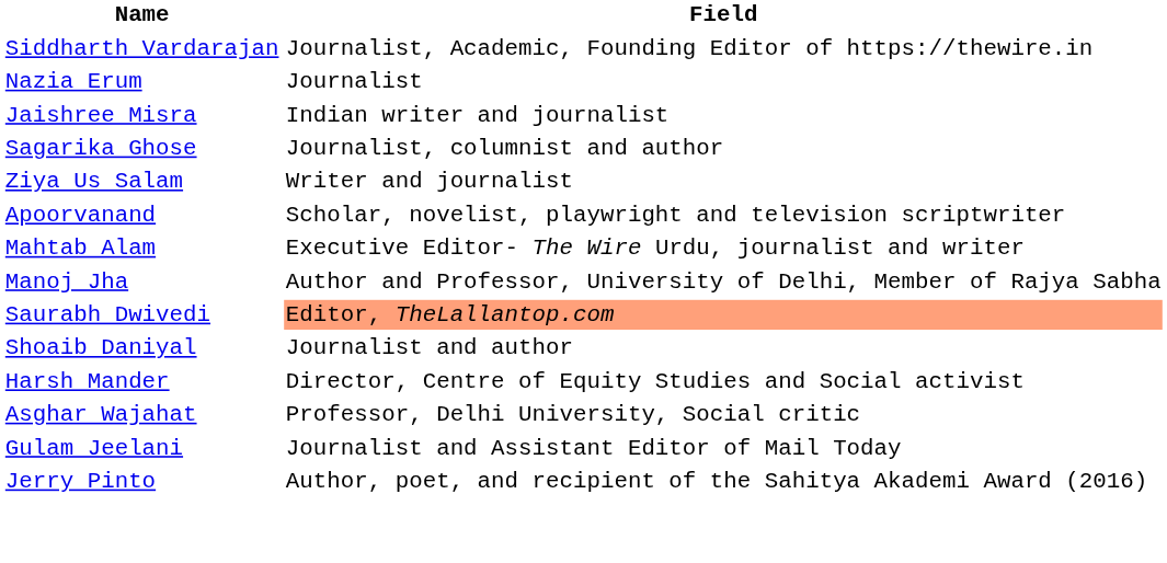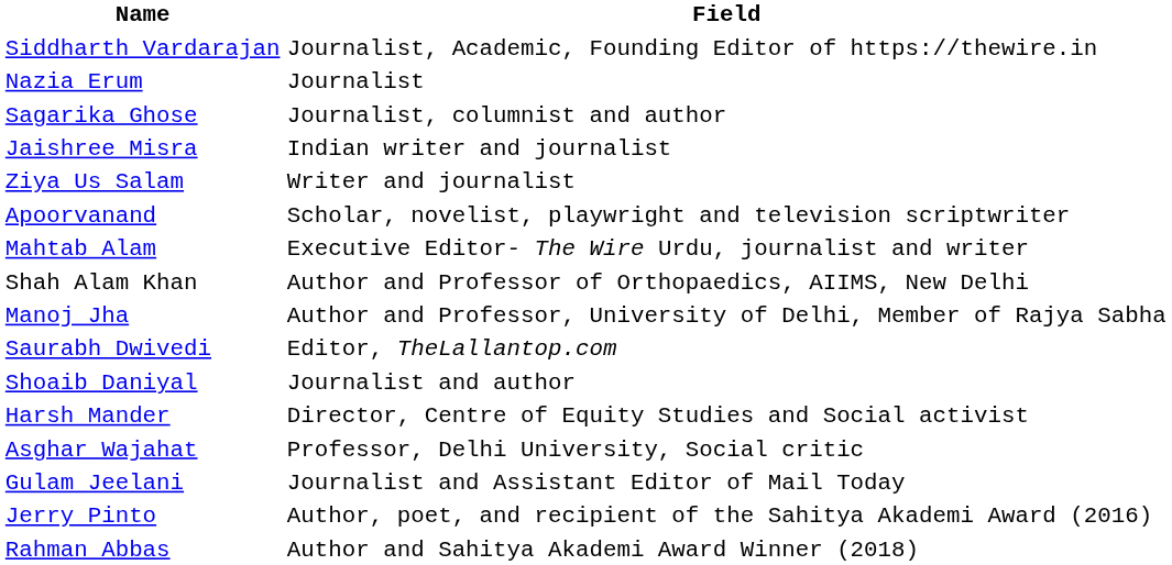rows swapped: Sagarika Ghose <-> Jaishree Misra
+ row: Shah Alam Khan | Author and Professor of Orthopaedics, AIIMS, New Delhi
Saurabh Dwivedi | Field: lightsalmon background -> no background
+ row: Rahman Abbas | Author and Sahitya Akademi Award Winner (2018)
